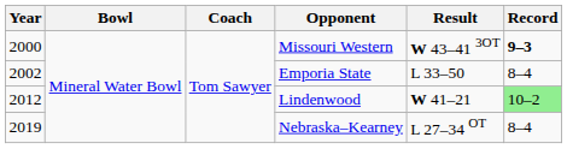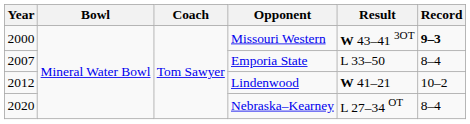Emporia State | Year: 2002 -> 2007
Lindenwood | Record: lightgreen background -> no background
Nebraska–Kearney | Year: 2019 -> 2020
